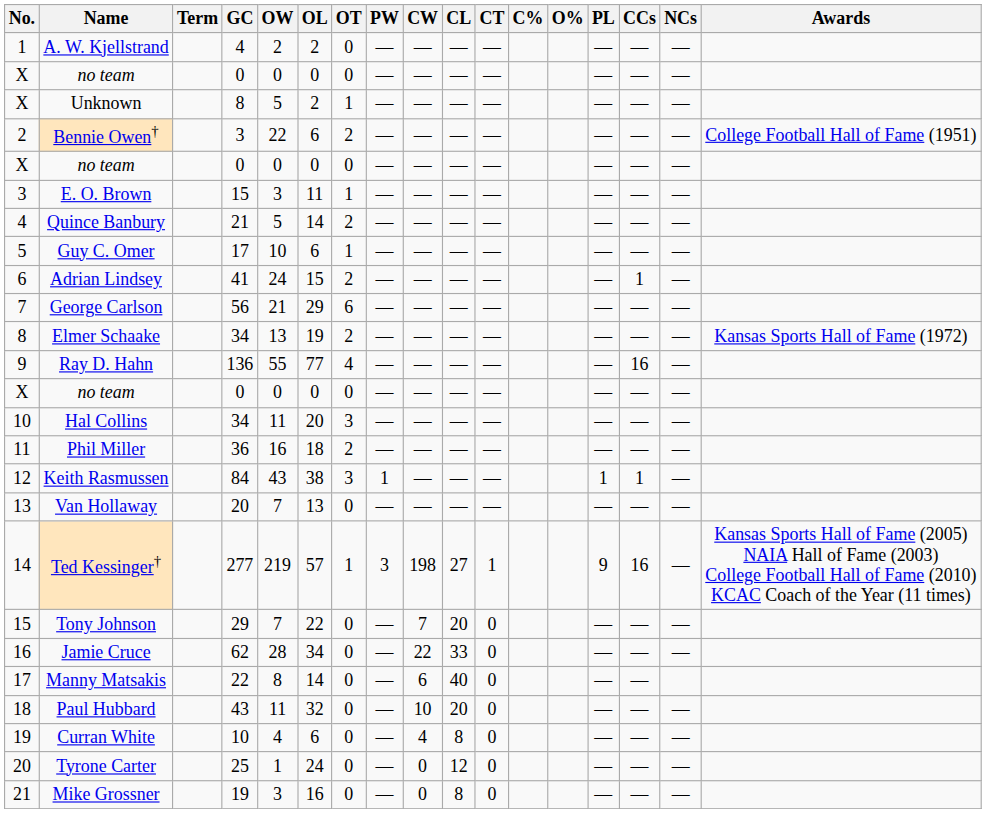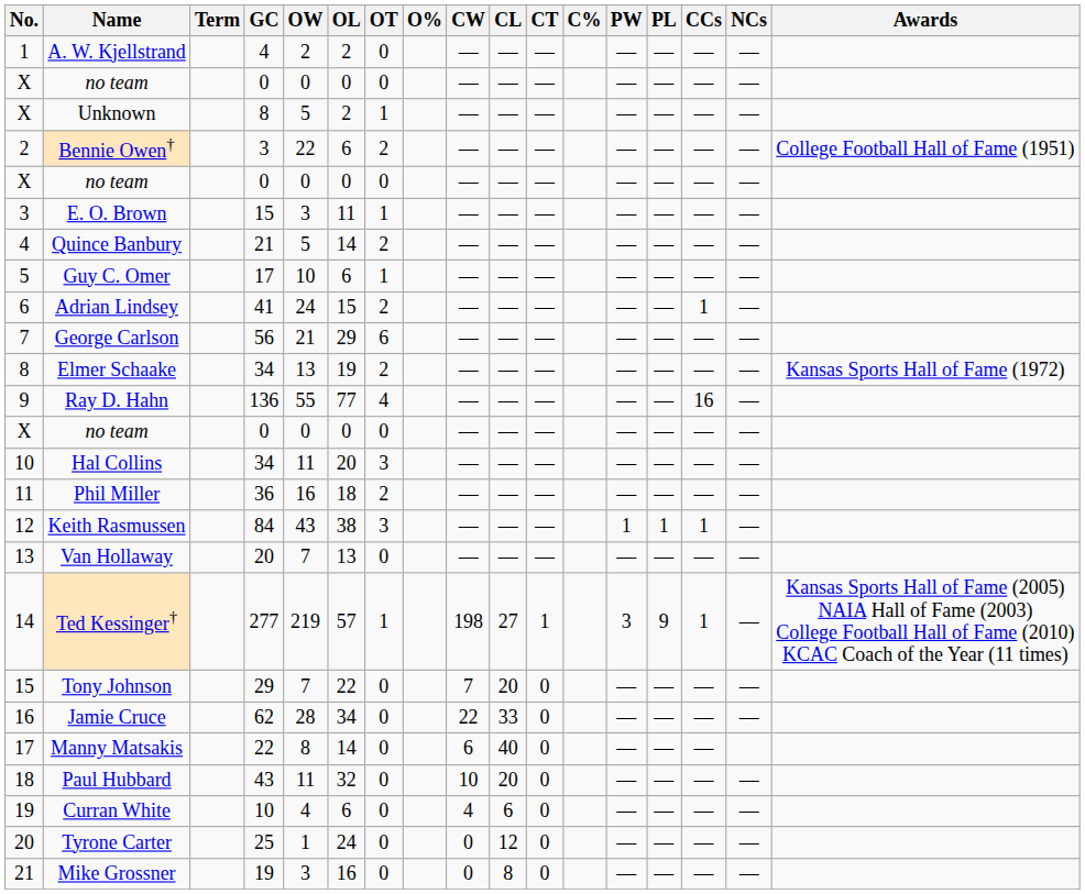columns swapped: O% <-> PW
Ted Kessinger† | CCs: 16 -> 1
Curran White | CL: 8 -> 6
